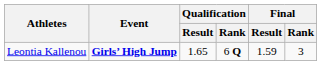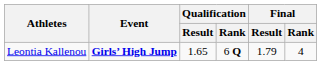Leontia Kallenou | Final / Result: 1.59 -> 1.79
Leontia Kallenou | Final / Rank: 3 -> 4
